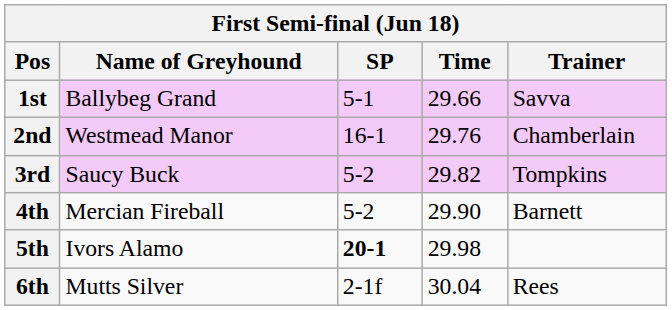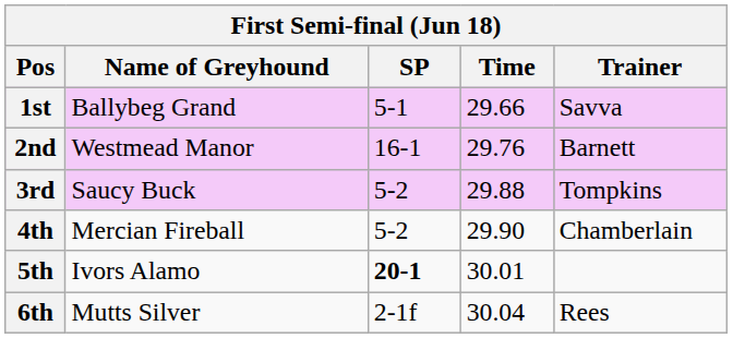2nd | Trainer: Chamberlain -> Barnett
3rd | Time: 29.82 -> 29.88
4th | Trainer: Barnett -> Chamberlain
5th | Time: 29.98 -> 30.01
